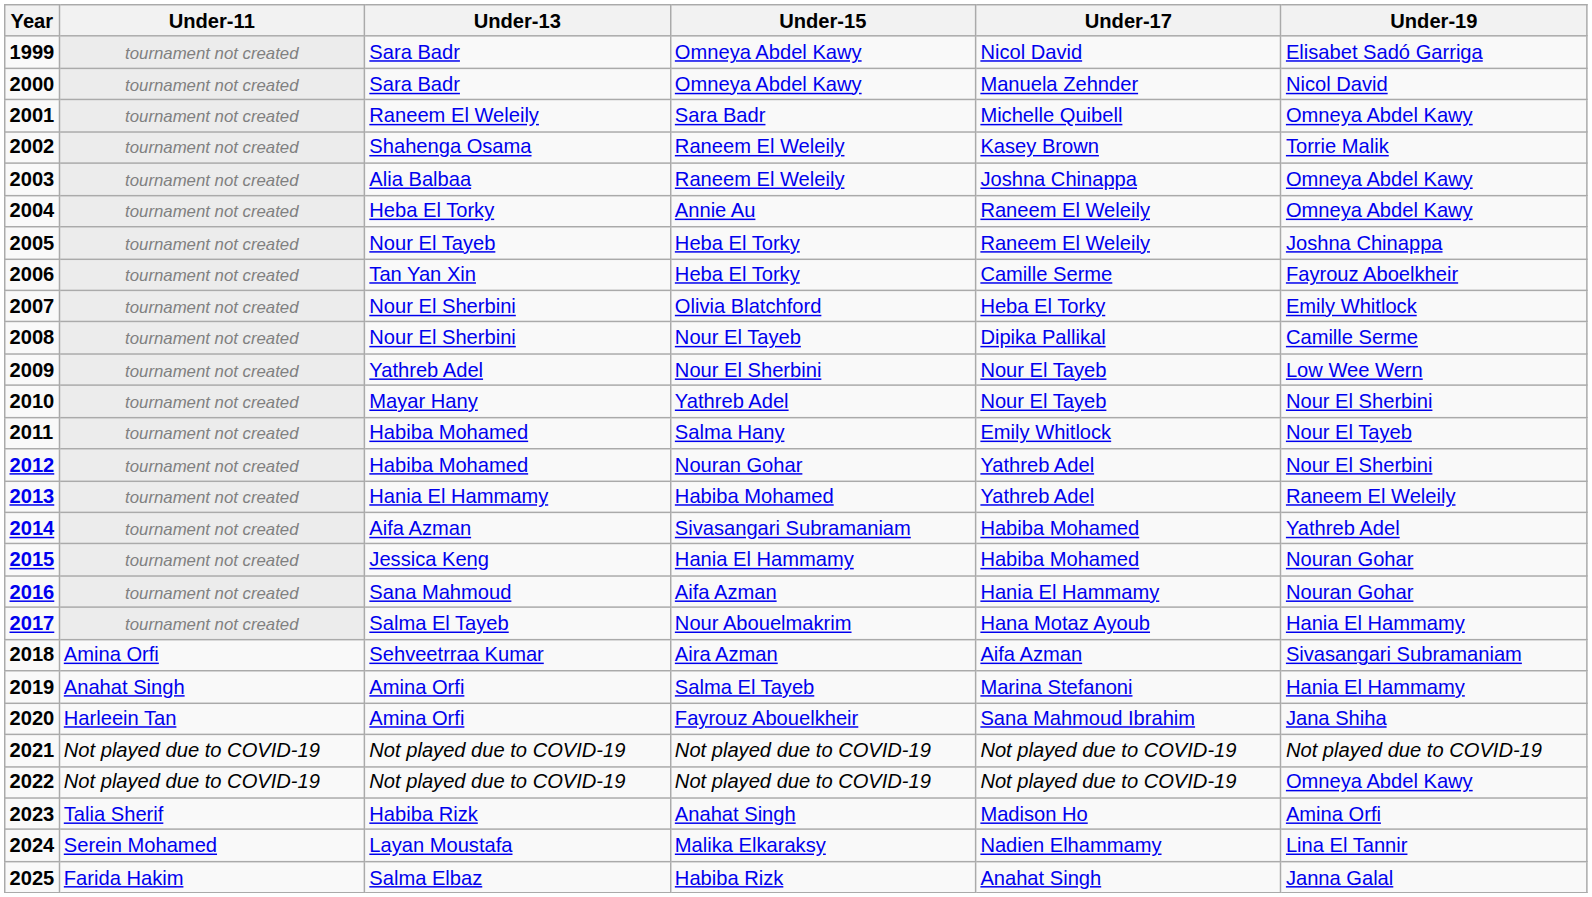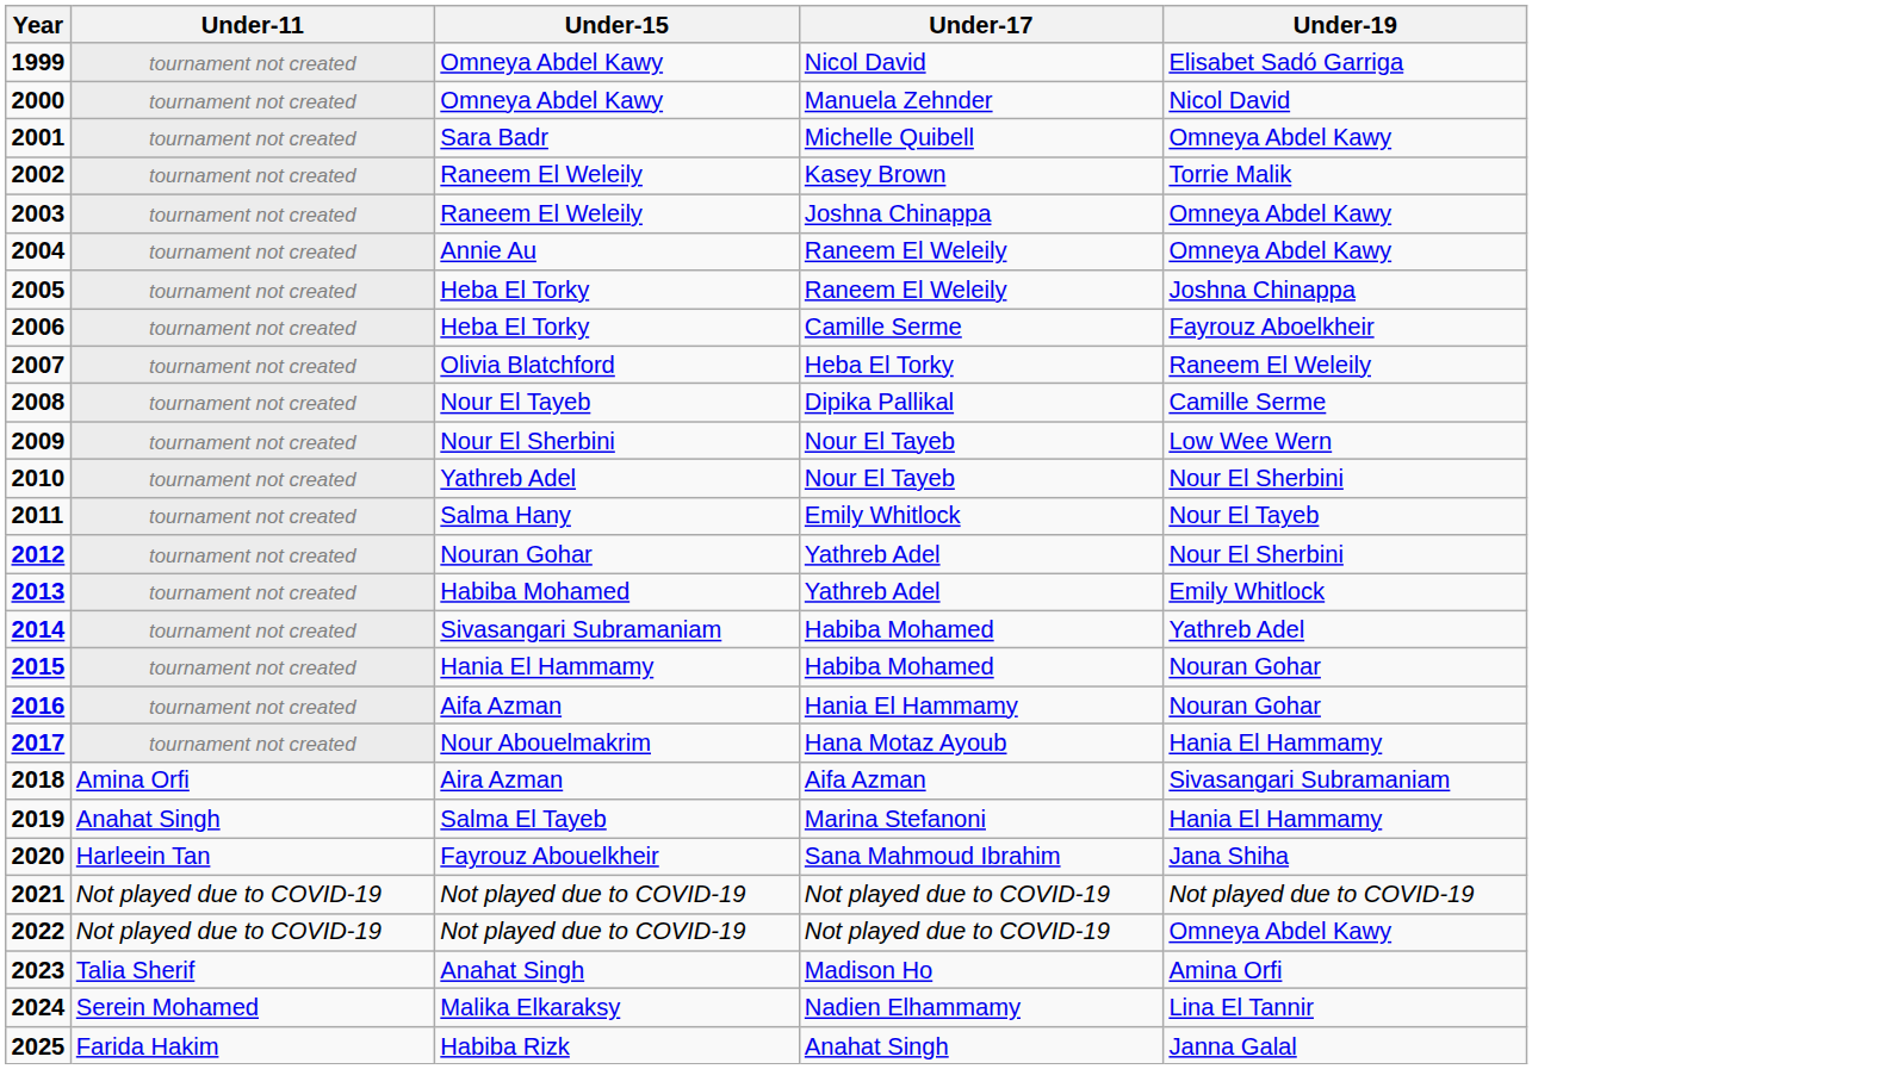- column: Under-13 | Sara Badr | Sara Badr | Raneem El Weleily | Shahenga Osama | Alia Balbaa | Heba El Torky | Nour El Tayeb | Tan Yan Xin | Nour El Sherbini | Nour El Sherbini | Yathreb Adel | Mayar Hany | Habiba Mohamed | Habiba Mohamed | Hania El Hammamy | Aifa Azman | Jessica Keng | Sana Mahmoud | Salma El Tayeb | Sehveetrraa Kumar | Amina Orfi | Amina Orfi | Not played due to COVID-19 | Not played due to COVID-19 | Habiba Rizk | Layan Moustafa | Salma Elbaz
2007 | Under-19: Emily Whitlock -> Raneem El Weleily
2013 | Under-19: Raneem El Weleily -> Emily Whitlock
